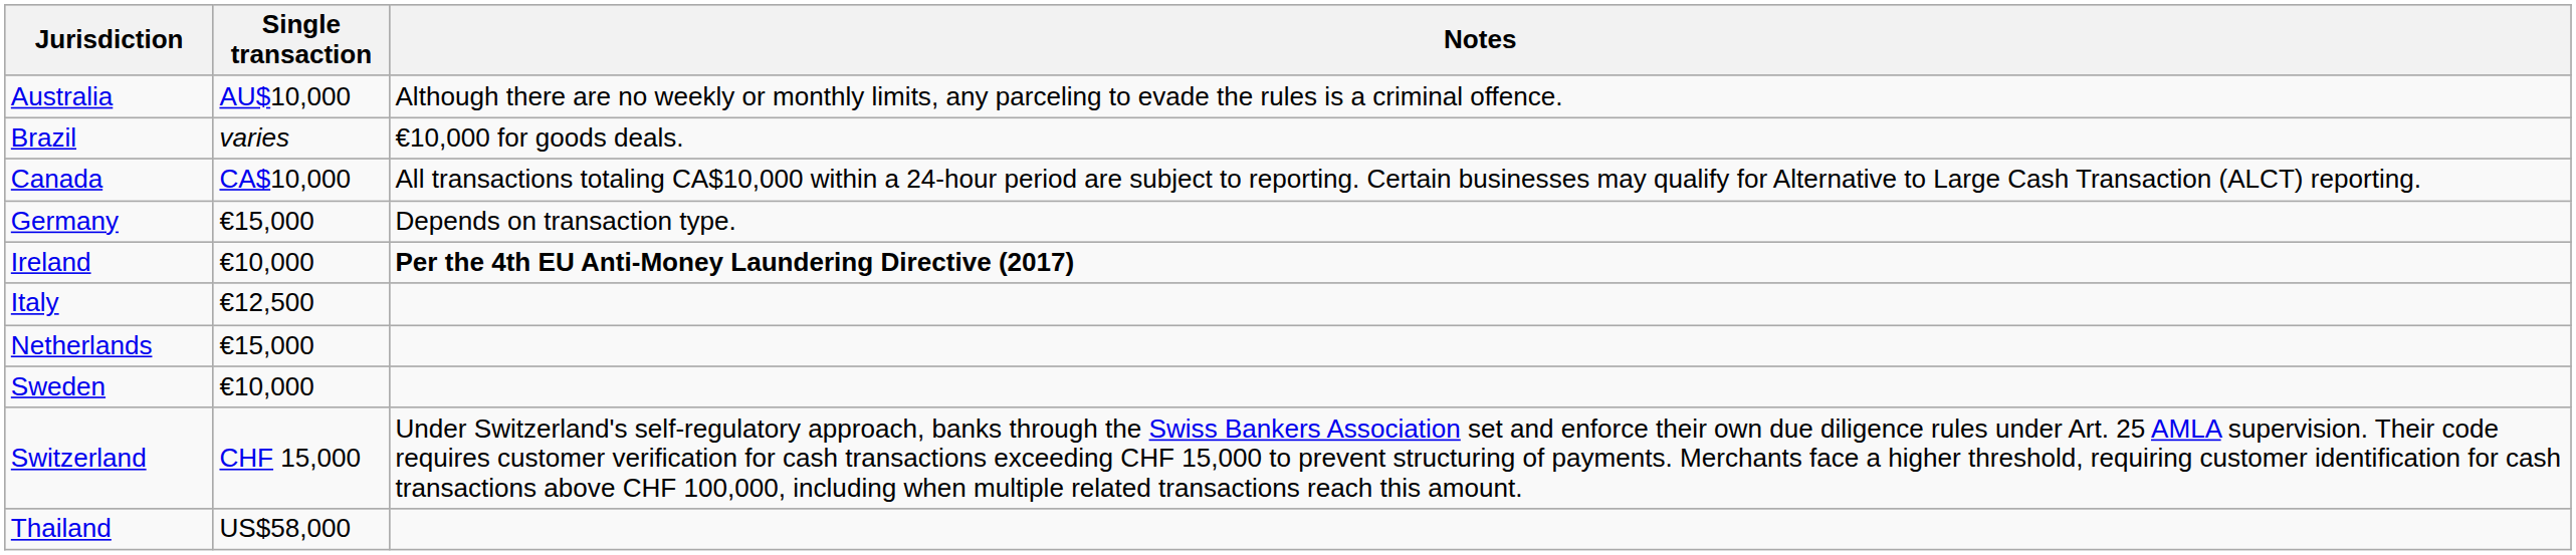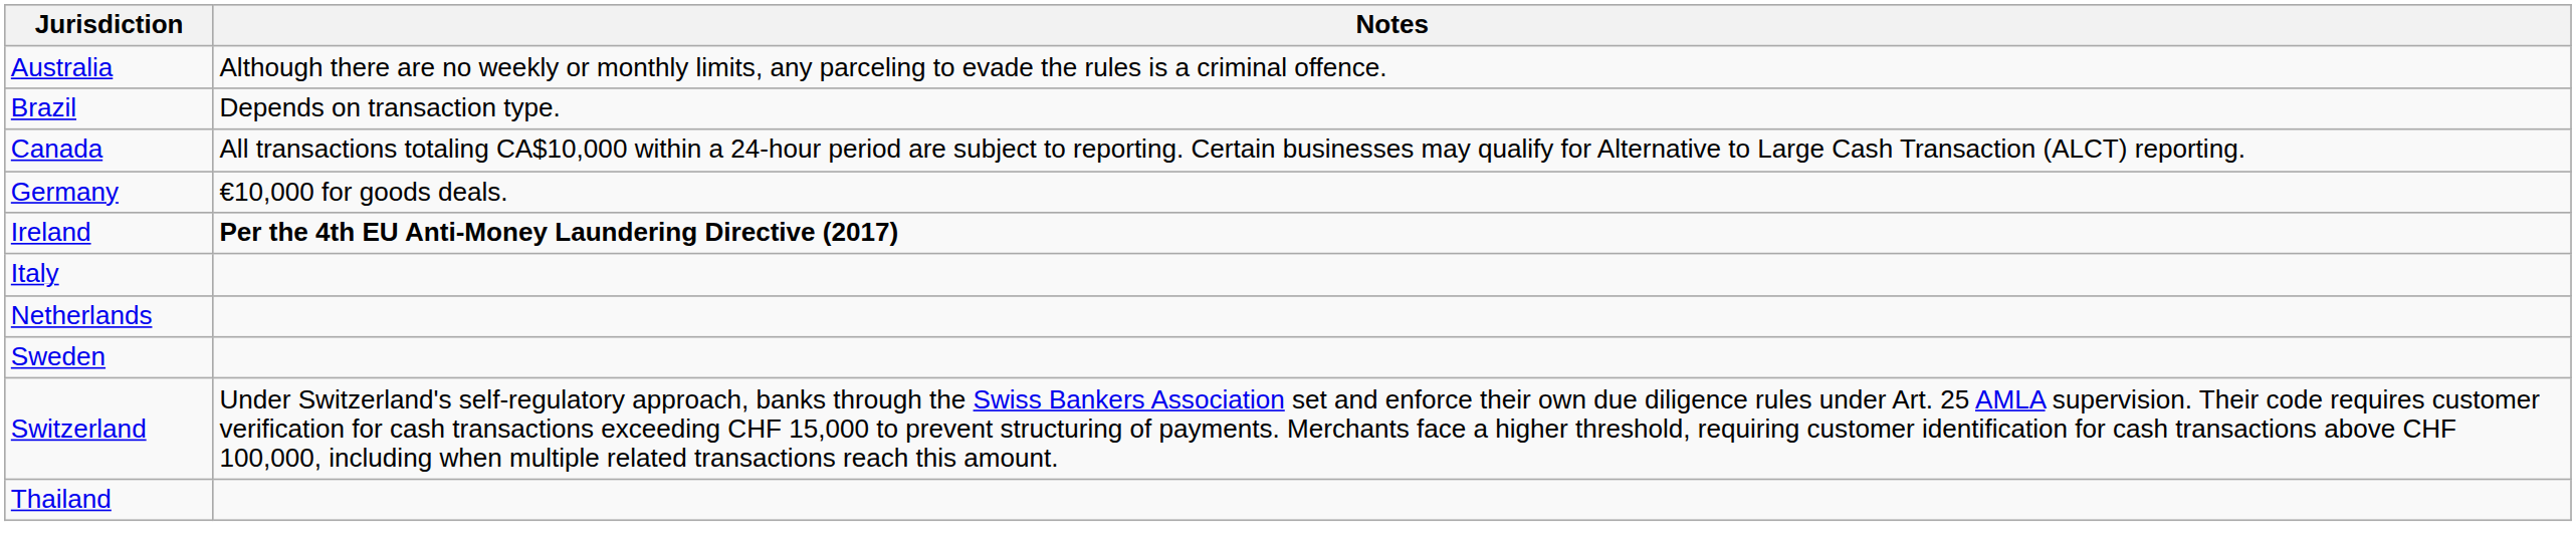- column: Single transaction | AU$10,000 | varies | CA$10,000 | €15,000 | €10,000 | €12,500 | €15,000 | €10,000 | CHF 15,000 | US$58,000
Brazil | Notes: €10,000 for goods deals. -> Depends on transaction type.
Germany | Notes: Depends on transaction type. -> €10,000 for goods deals.
